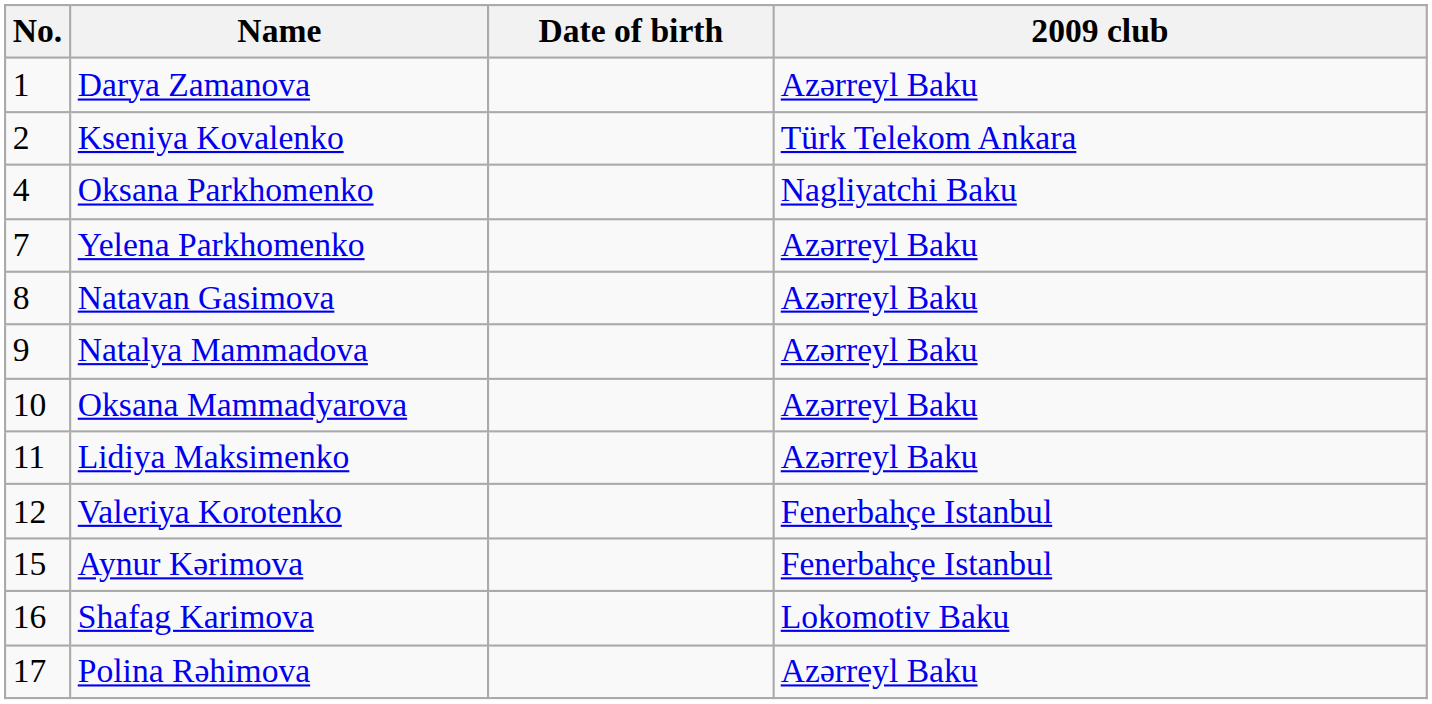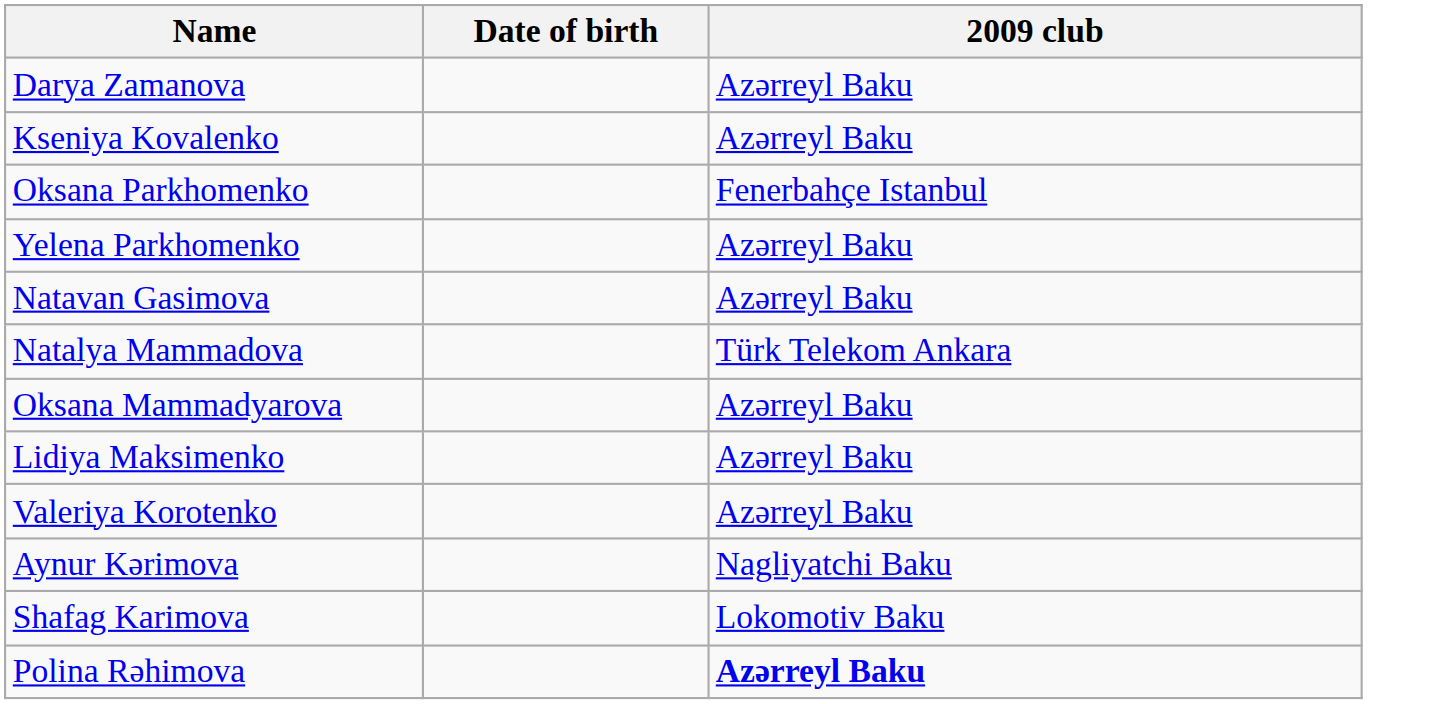- column: No. | 1 | 2 | 4 | 7 | 8 | 9 | 10 | 11 | 12 | 15 | 16 | 17
Kseniya Kovalenko | 2009 club: Türk Telekom Ankara -> Azərreyl Baku
Oksana Parkhomenko | 2009 club: Nagliyatchi Baku -> Fenerbahçe Istanbul
Natalya Mammadova | 2009 club: Azərreyl Baku -> Türk Telekom Ankara
Valeriya Korotenko | 2009 club: Fenerbahçe Istanbul -> Azərreyl Baku
Aynur Kərimova | 2009 club: Fenerbahçe Istanbul -> Nagliyatchi Baku
Polina Rəhimova | 2009 club: normal -> bold
